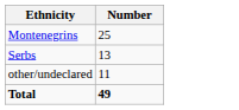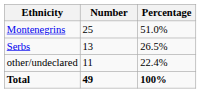+ column: Percentage | 51.0% | 26.5% | 22.4% | 100%
